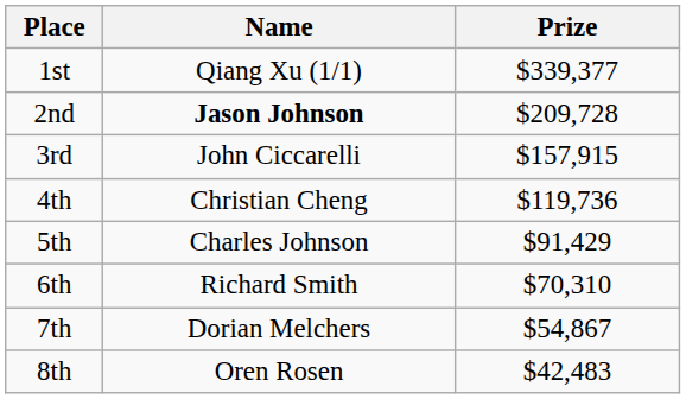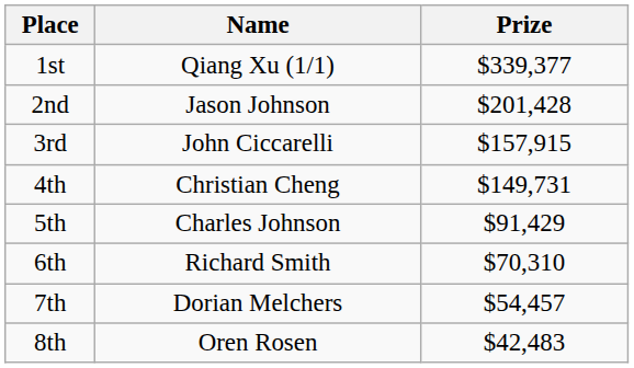2nd | Name: bold -> normal
2nd | Prize: $209,728 -> $201,428
4th | Prize: $119,736 -> $149,731
7th | Prize: $54,867 -> $54,457
